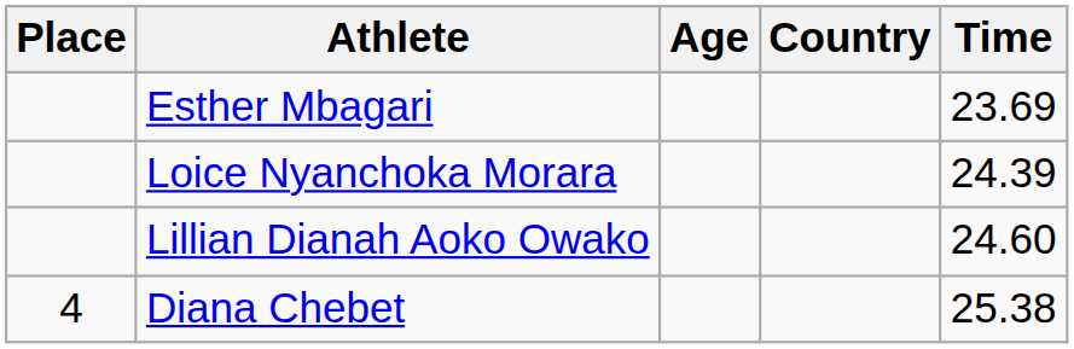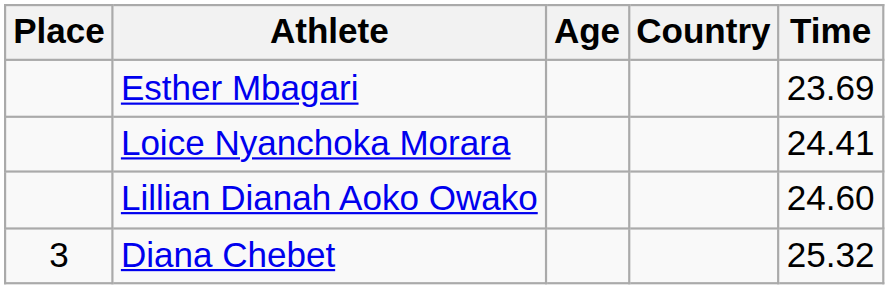Loice Nyanchoka Morara | Time: 24.39 -> 24.41
Diana Chebet | Place: 4 -> 3
Diana Chebet | Time: 25.38 -> 25.32
